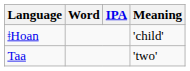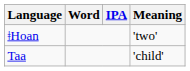ǂHoan | Meaning: 'child' -> 'two'
Taa | Meaning: 'two' -> 'child'
